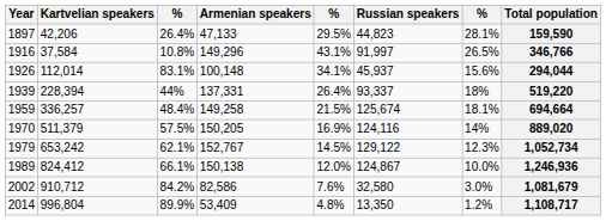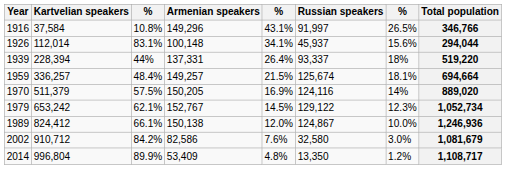- row: 1897 | 42,206 | 26.4% | 47,133 | 29.5% | 44,823 | 28.1% | 159,590
1959 | Armenian speakers: 149,258 -> 149,257
